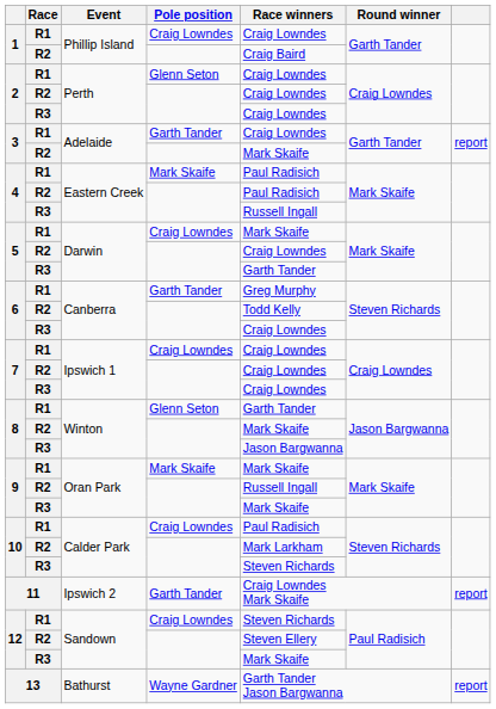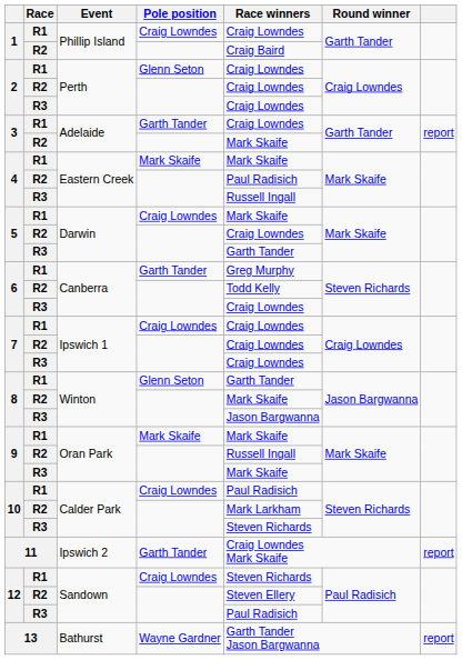4 / R1 | Race winners: Paul Radisich -> Mark Skaife
12 / R3 | Race winners: Mark Skaife -> Paul Radisich
